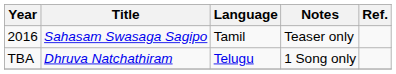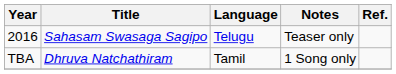2016 | Language: Tamil -> Telugu
TBA | Language: Telugu -> Tamil
